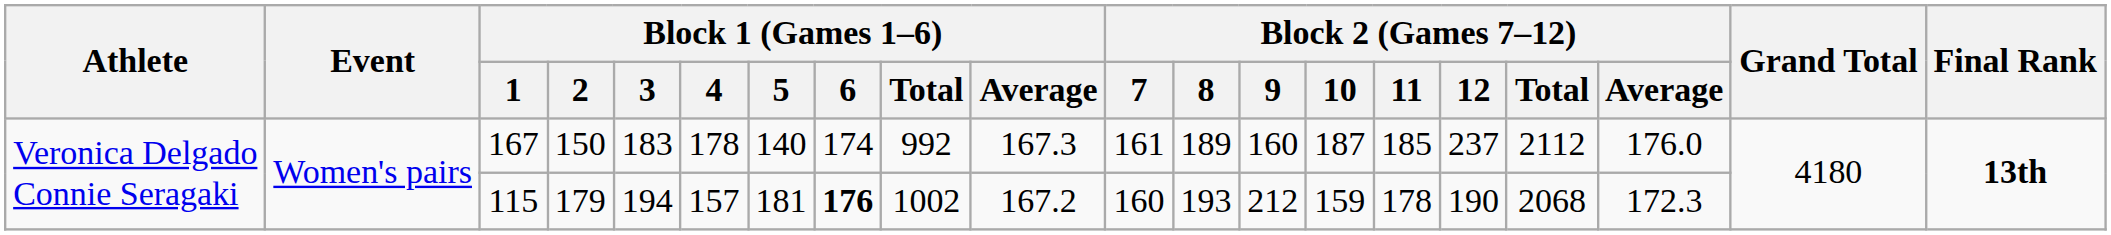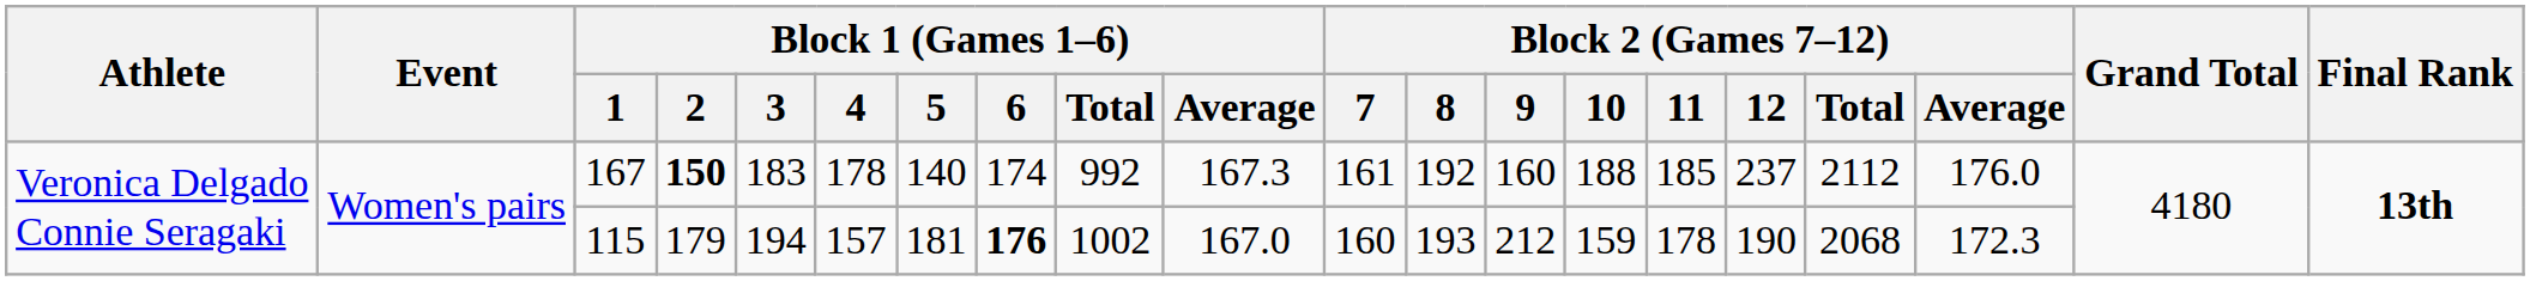167 | Block 1 (Games 1–6) / 2: normal -> bold
167 | Block 2 (Games 7–12) / 8: 189 -> 192
167 | Block 2 (Games 7–12) / 10: 187 -> 188
115 | Block 1 (Games 1–6) / Average: 167.2 -> 167.0
